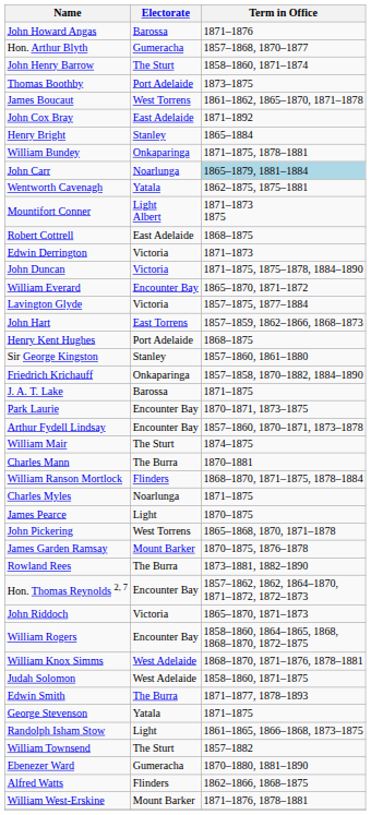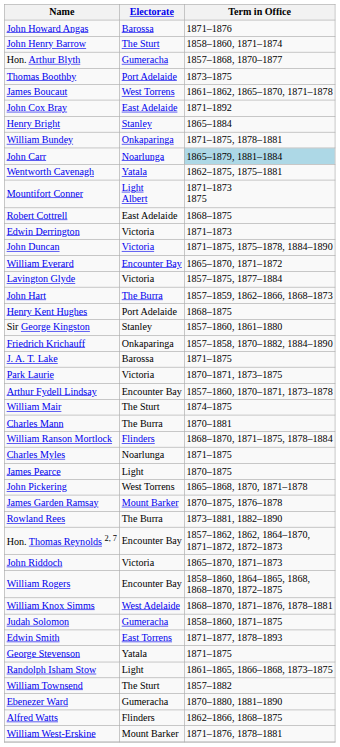rows swapped: John Henry Barrow <-> Hon. Arthur Blyth
John Hart | Electorate: East Torrens -> The Burra
Park Laurie | Electorate: Encounter Bay -> Victoria
Judah Solomon | Electorate: West Adelaide -> Gumeracha
Edwin Smith | Electorate: The Burra -> East Torrens
